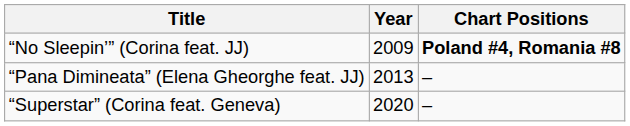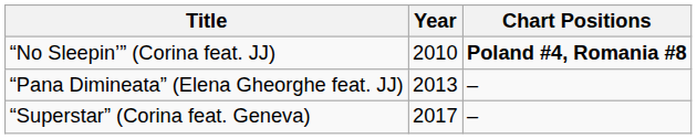“No Sleepin’” (Corina feat. JJ) | Year: 2009 -> 2010
“Superstar” (Corina feat. Geneva) | Year: 2020 -> 2017
